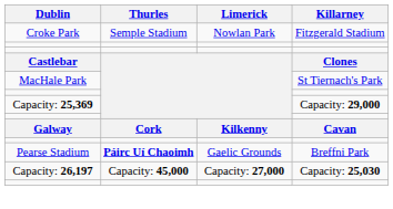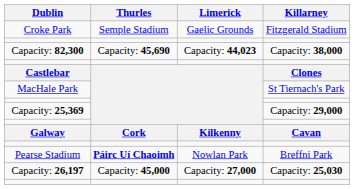Croke Park | Limerick: Nowlan Park -> Gaelic Grounds
+ row: Capacity: 82,300 | Capacity: 45,690 | Capacity: 44,023 | Capacity: 38,000
Pearse Stadium | Limerick: Gaelic Grounds -> Nowlan Park
